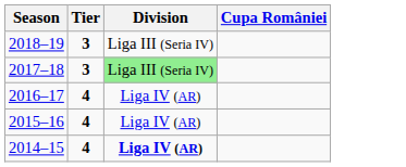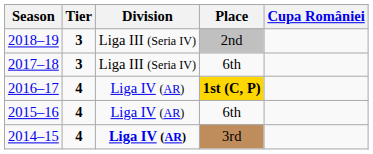+ column: Place | 2nd | 6th | 1st (C, P) | 6th | 3rd
2017–18 | Division: lightgreen background -> no background
